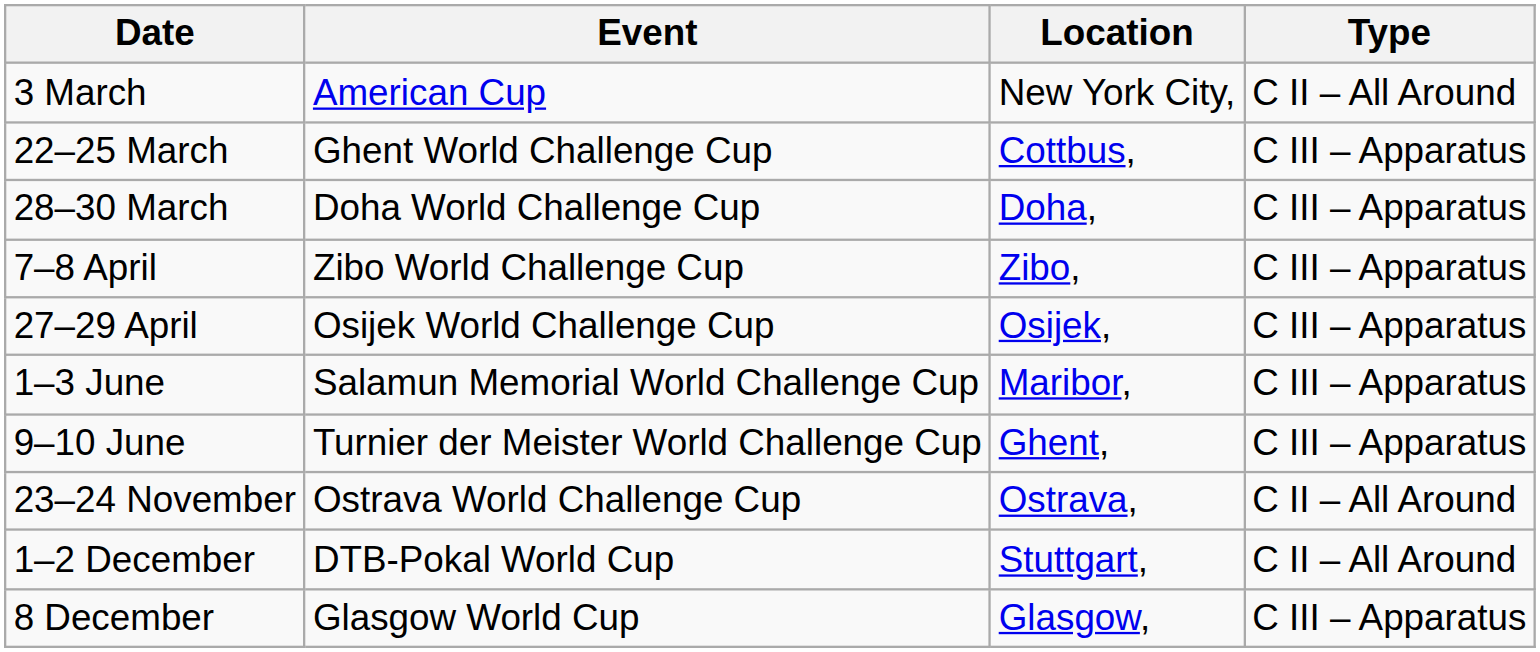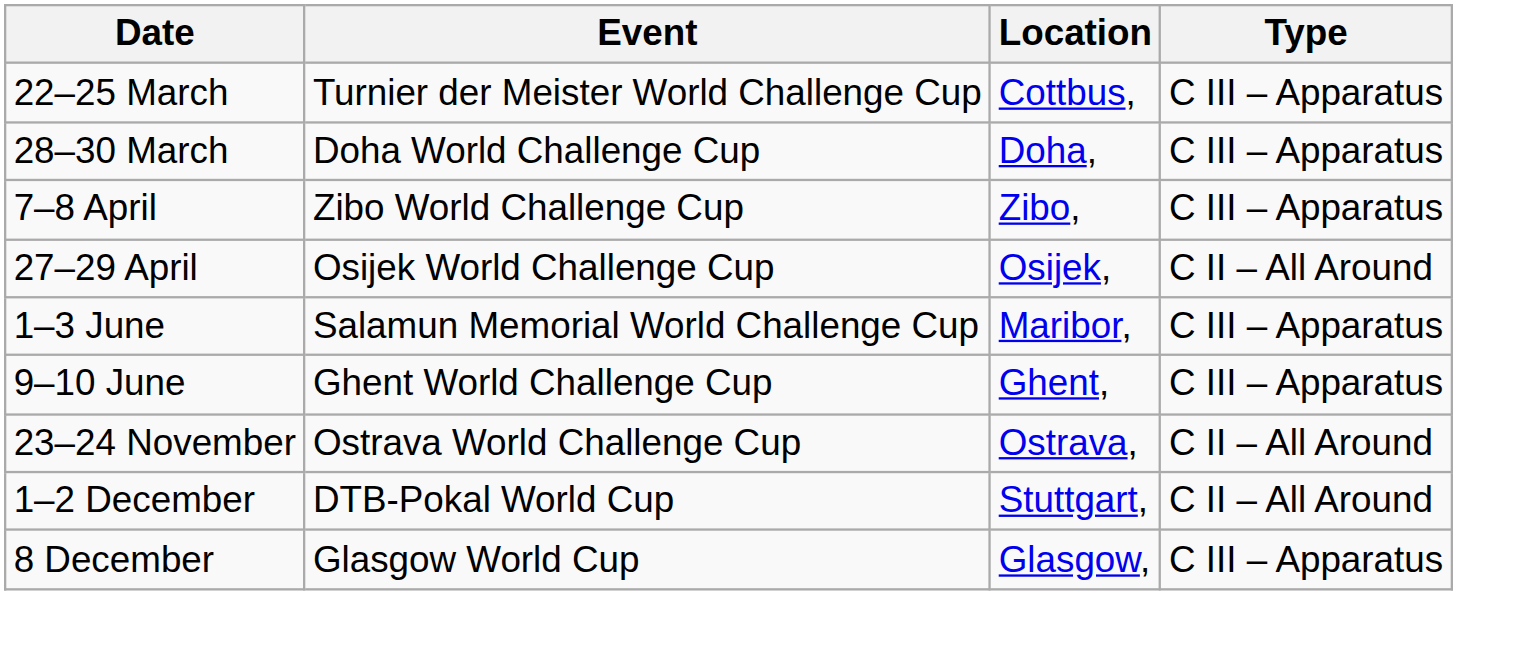- row: 3 March | American Cup | New York City, | C II – All Around
22–25 March | Event: Ghent World Challenge Cup -> Turnier der Meister World Challenge Cup
27–29 April | Type: C III – Apparatus -> C II – All Around
9–10 June | Event: Turnier der Meister World Challenge Cup -> Ghent World Challenge Cup
